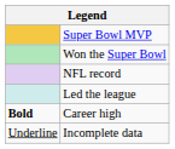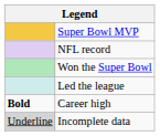rows swapped: Won the Super Bowl <-> NFL record
Incomplete data | column 1: no background -> lightgrey background
